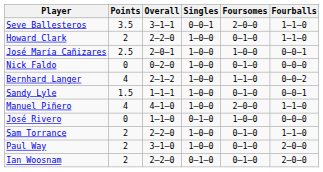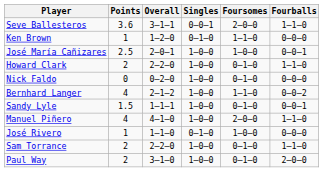Seve Ballesteros | Points: 3.5 -> 3.6
+ row: Ken Brown | 1 | 1–2–0 | 0–1–0 | 1–1–0 | 0–0–0
rows swapped: José María Cañizares <-> Howard Clark
José Rivero | Points: 0 -> 1
- row: Ian Woosnam | 2 | 2–2–0 | 0–1–0 | 0–1–0 | 2–0–0
